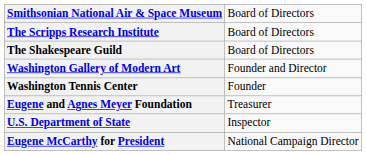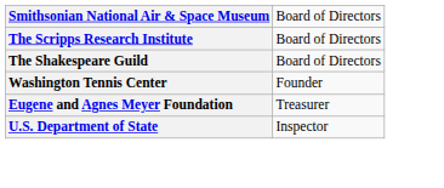- row: Washington Gallery of Modern Art | Founder and Director
- row: Eugene McCarthy for President | National Campaign Director
